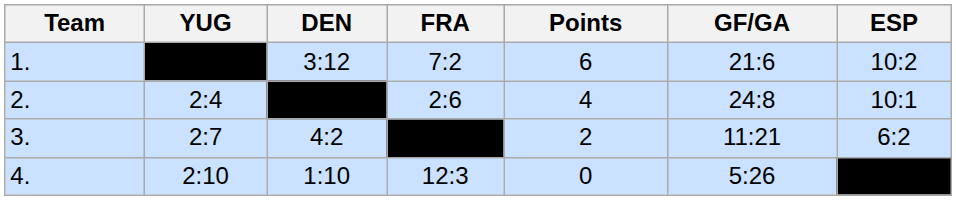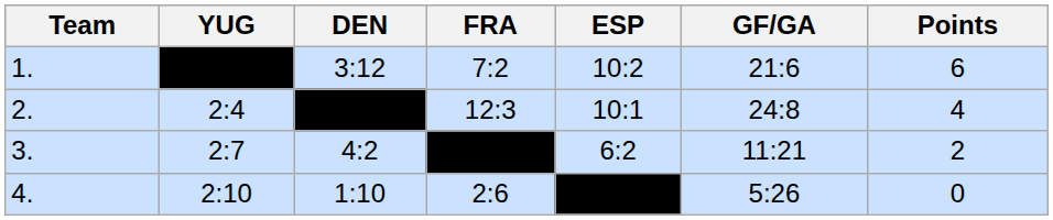columns swapped: ESP <-> Points
2. | FRA: 2:6 -> 12:3
4. | FRA: 12:3 -> 2:6
